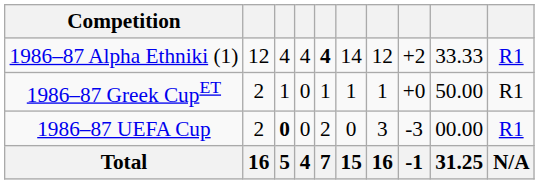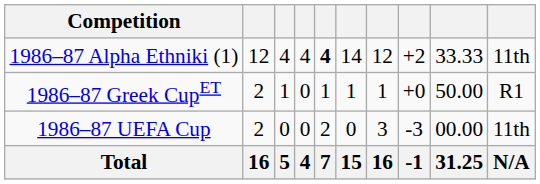1986–87 Alpha Ethniki (1) | column 10: R1 -> 11th
1986–87 UEFA Cup | column 3: bold -> normal
1986–87 UEFA Cup | column 10: R1 -> 11th
